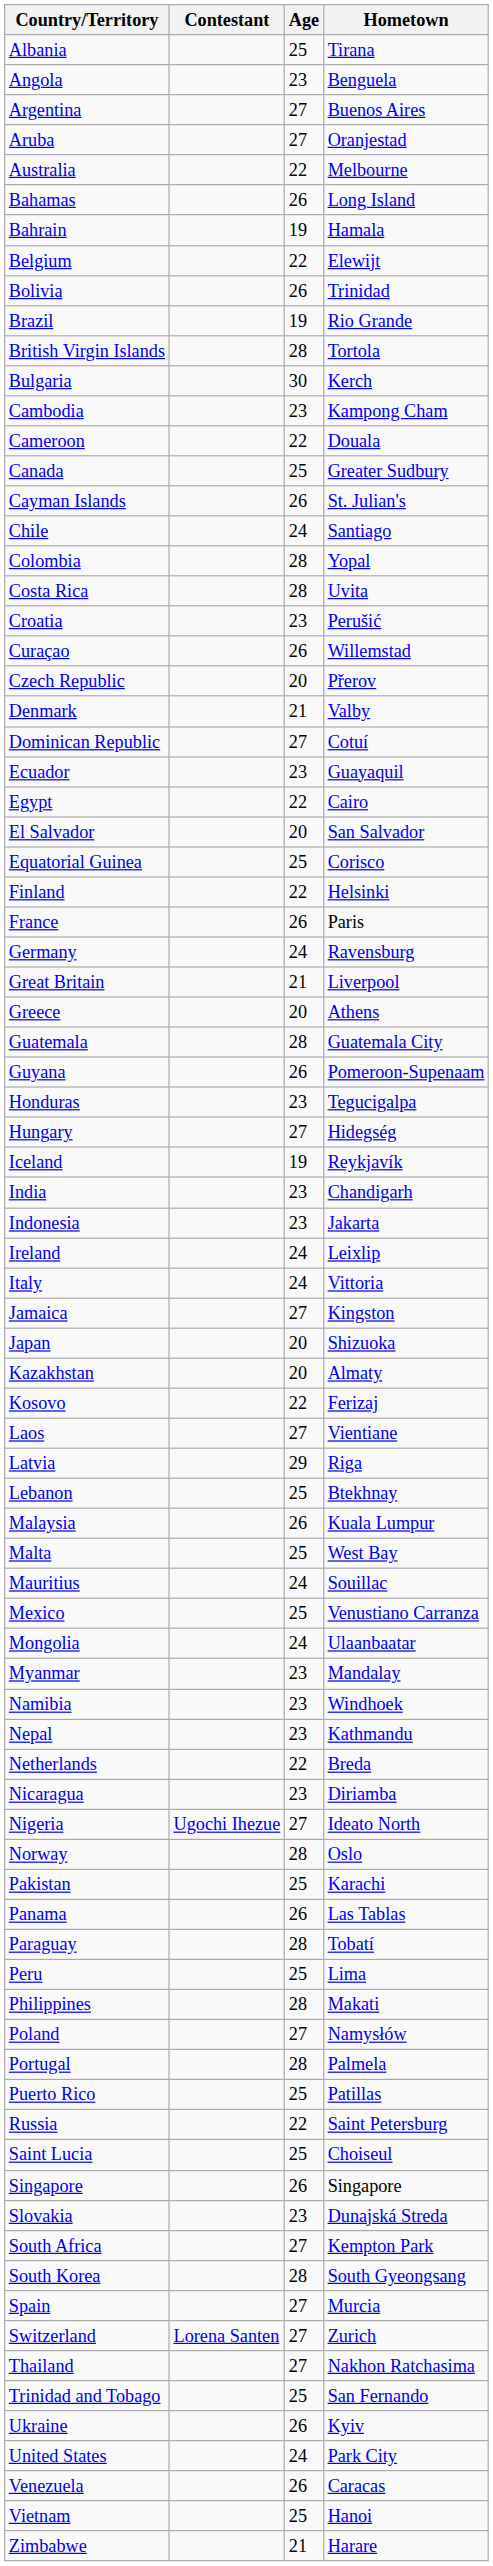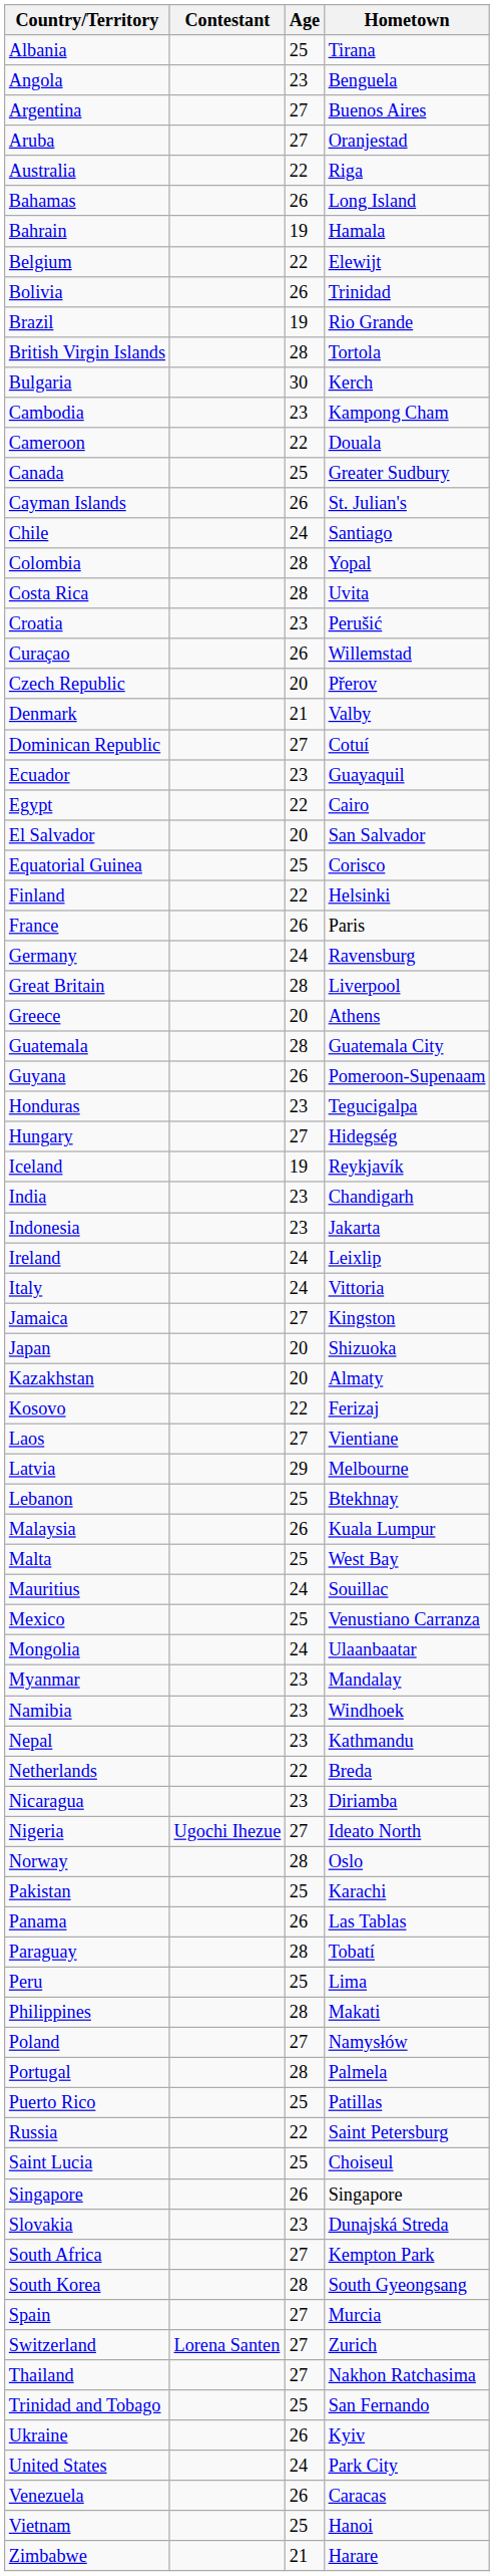Australia | Hometown: Melbourne -> Riga
Great Britain | Age: 21 -> 28
Latvia | Hometown: Riga -> Melbourne
